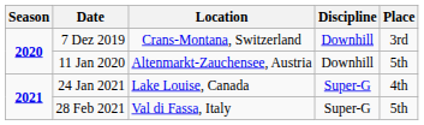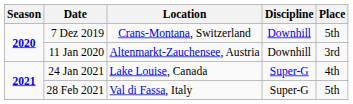7 Dez 2019 | Place: 3rd -> 5th
11 Jan 2020 | Place: 5th -> 3rd
